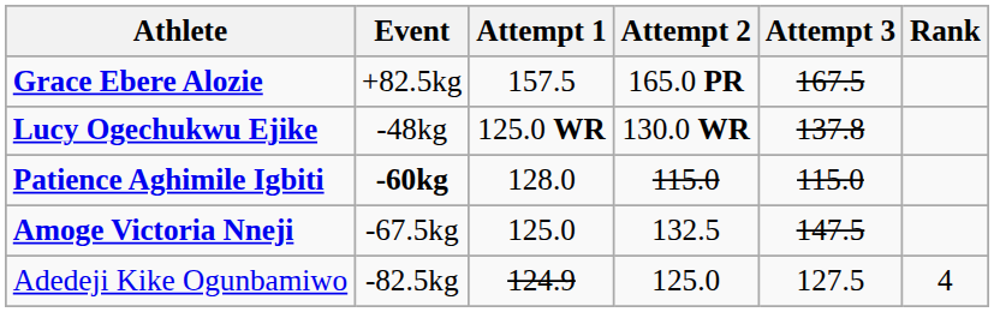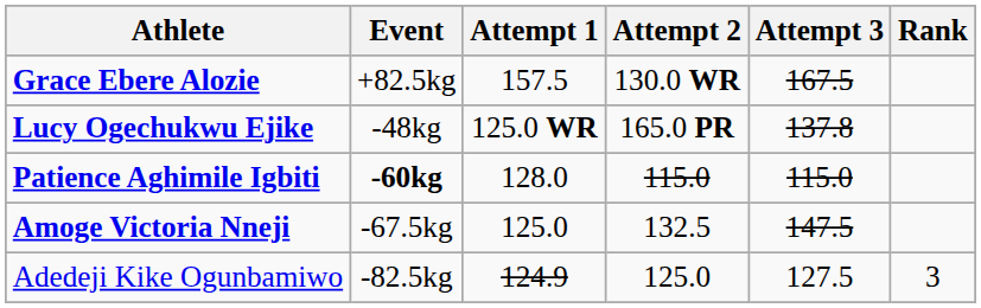Grace Ebere Alozie | Attempt 2: 165.0 PR -> 130.0 WR
Lucy Ogechukwu Ejike | Attempt 2: 130.0 WR -> 165.0 PR
Adedeji Kike Ogunbamiwo | Rank: 4 -> 3
